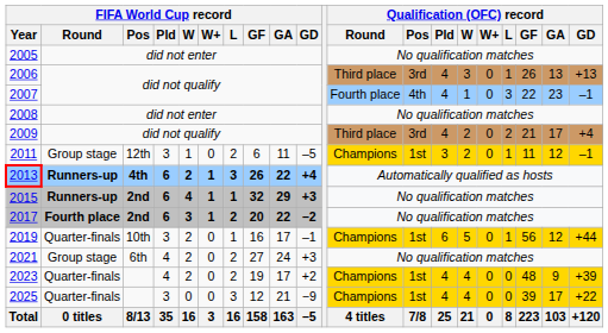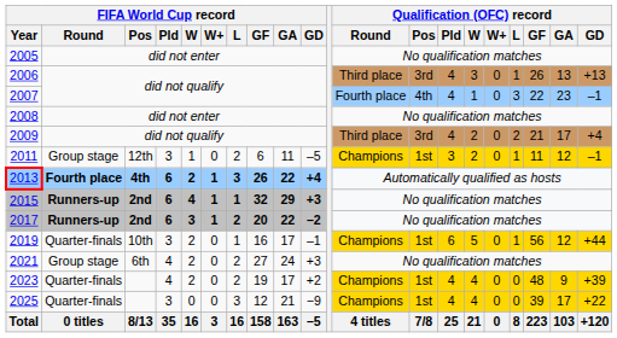2013 | FIFA World Cup record / Round: Runners-up -> Fourth place
2017 | FIFA World Cup record / Round: Fourth place -> Runners-up
